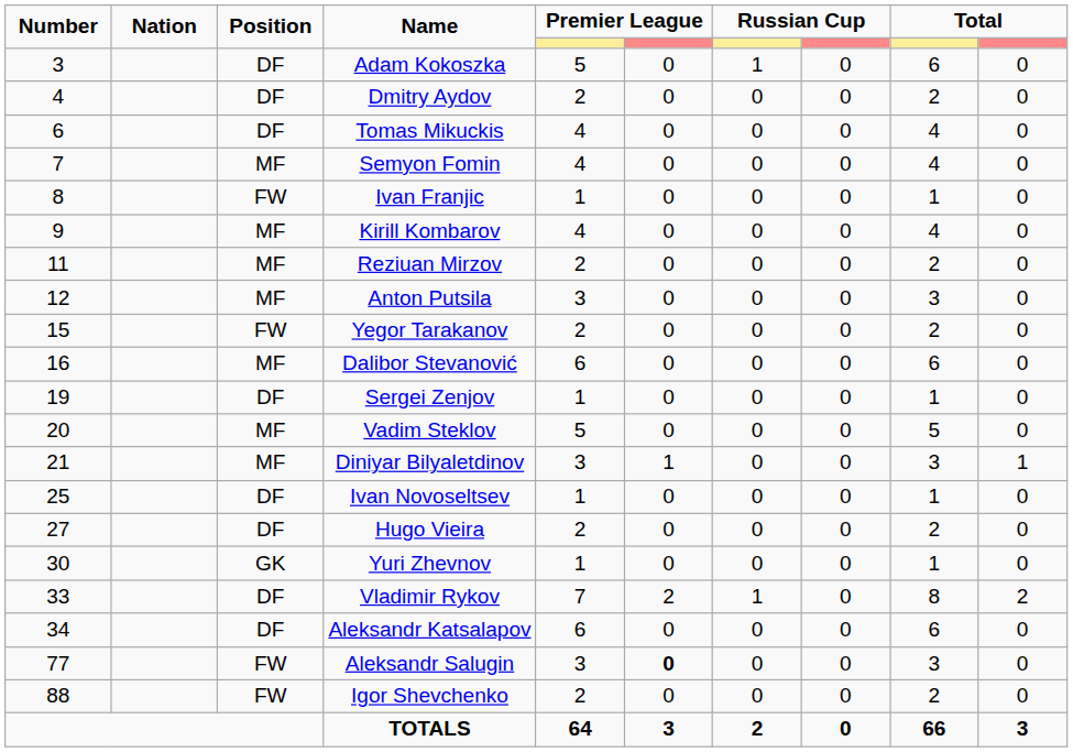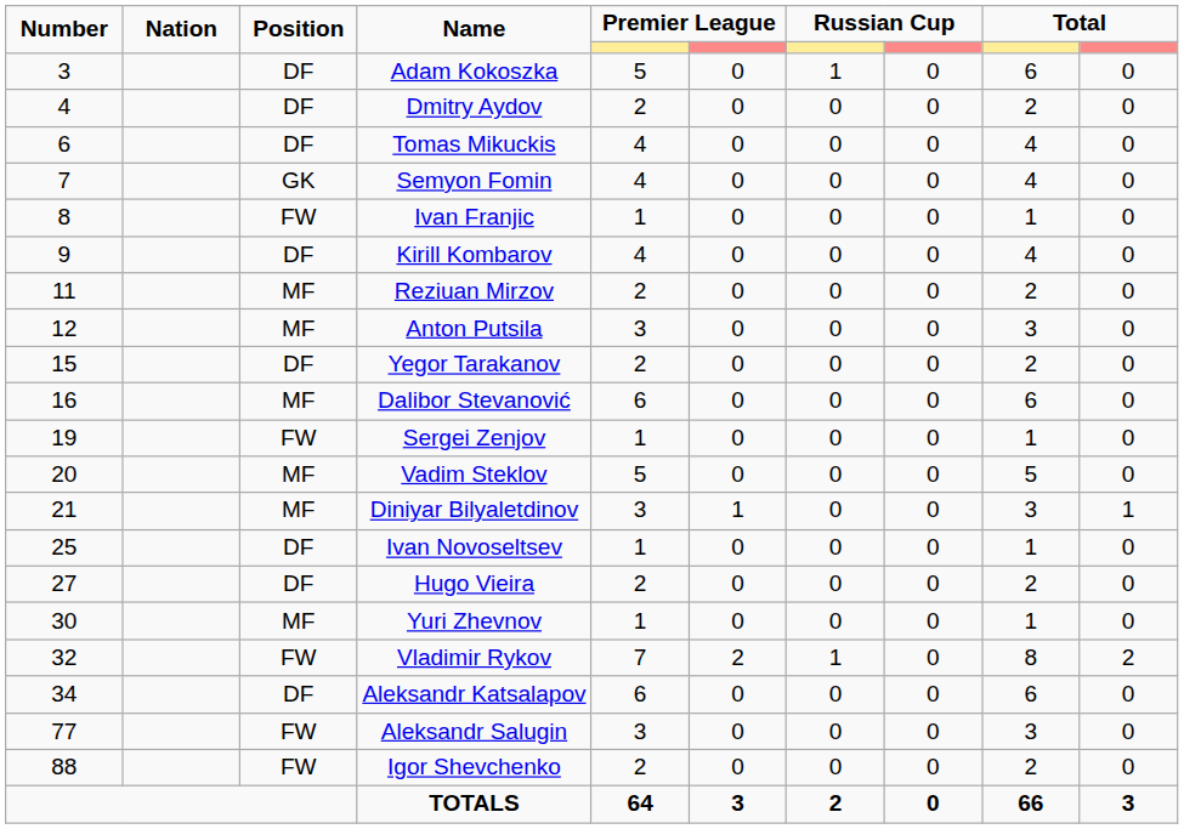Semyon Fomin | Position: MF -> GK
Kirill Kombarov | Position: MF -> DF
Yegor Tarakanov | Position: FW -> DF
Sergei Zenjov | Position: DF -> FW
Yuri Zhevnov | Position: GK -> MF
Vladimir Rykov | Number: 33 -> 32
Vladimir Rykov | Position: DF -> FW
Aleksandr Salugin | column 6: bold -> normal
